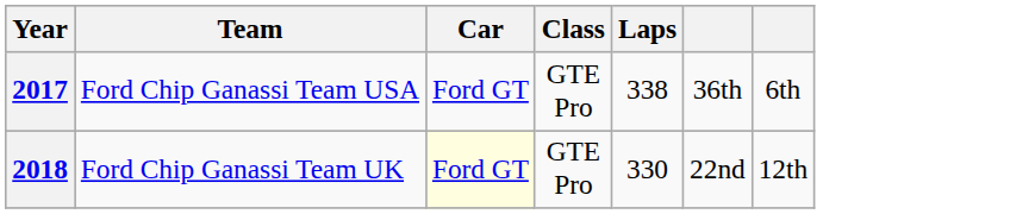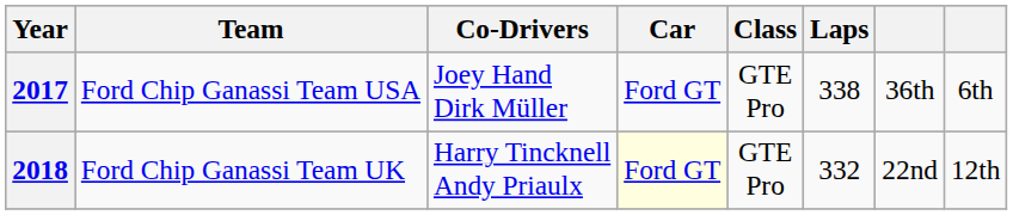+ column: Co-Drivers | Joey Hand Dirk Müller | Harry Tincknell Andy Priaulx
2018 | Laps: 330 -> 332
